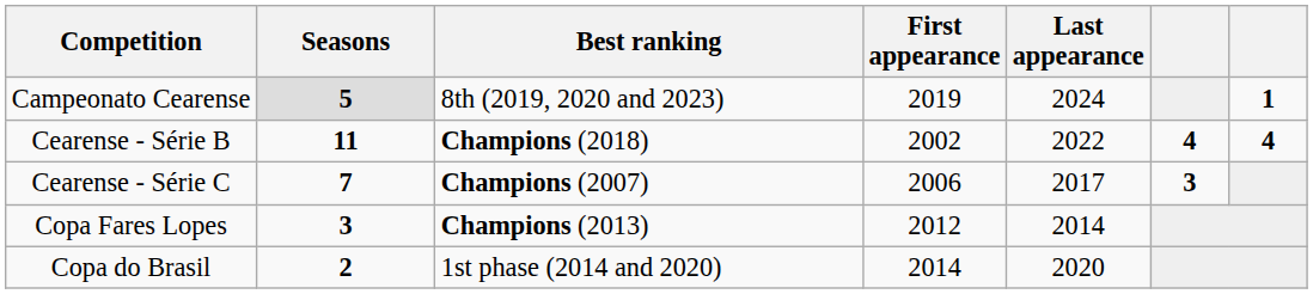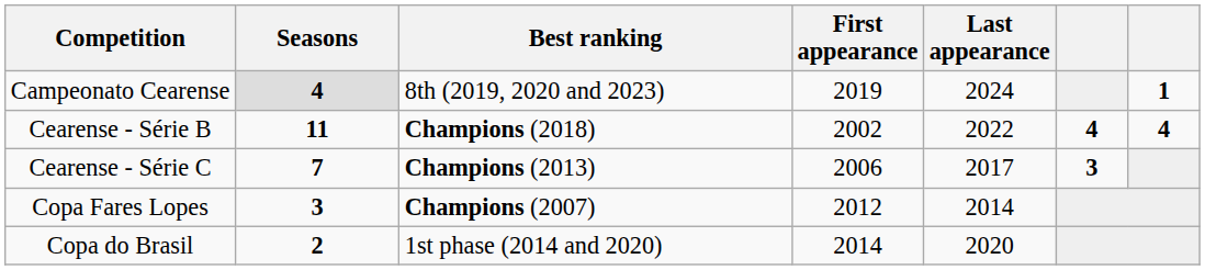Campeonato Cearense | Seasons: 5 -> 4
Cearense - Série C | Best ranking: Champions (2007) -> Champions (2013)
Copa Fares Lopes | Best ranking: Champions (2013) -> Champions (2007)
